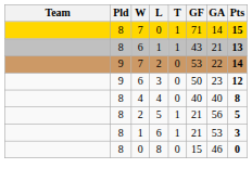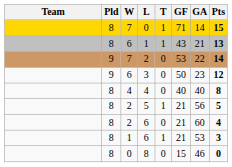+ row: 8 | 2 | 6 | 0 | 21 | 60 | 4
